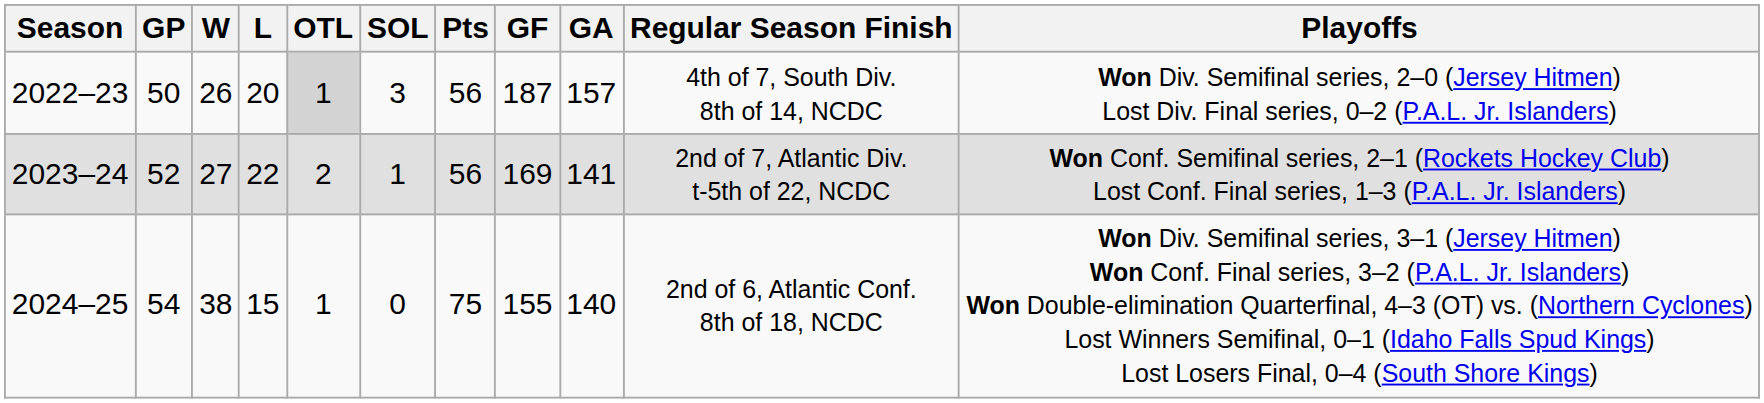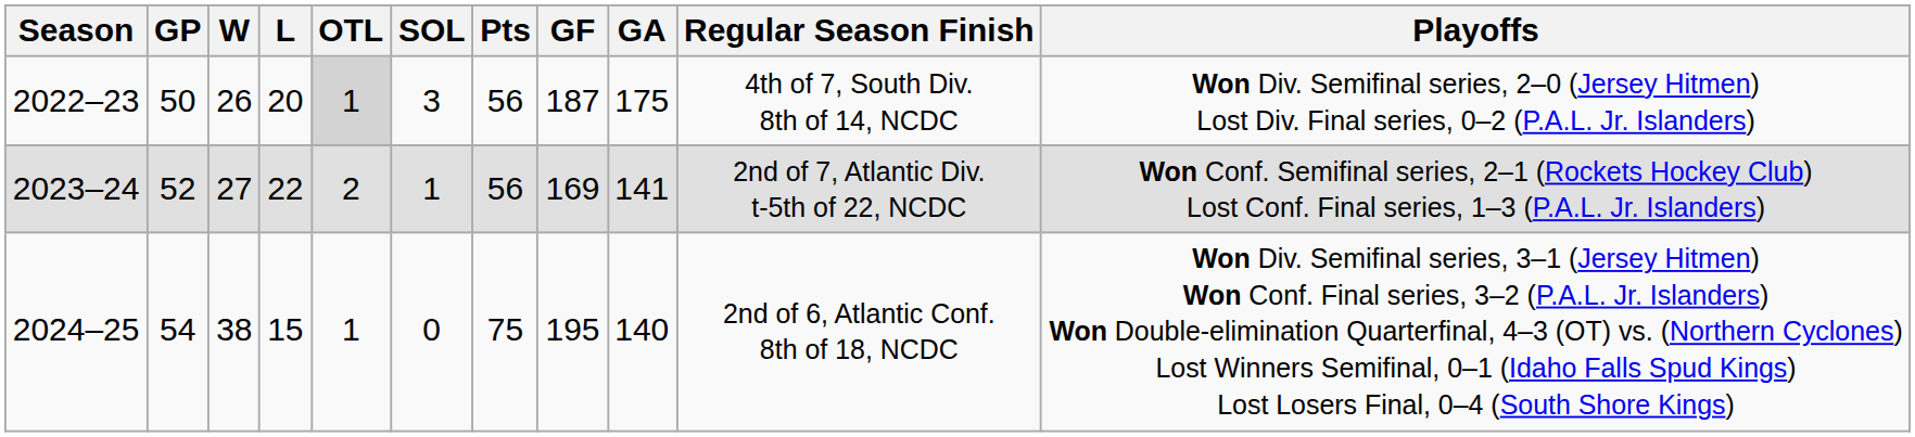2022–23 | GA: 157 -> 175
2024–25 | GF: 155 -> 195
